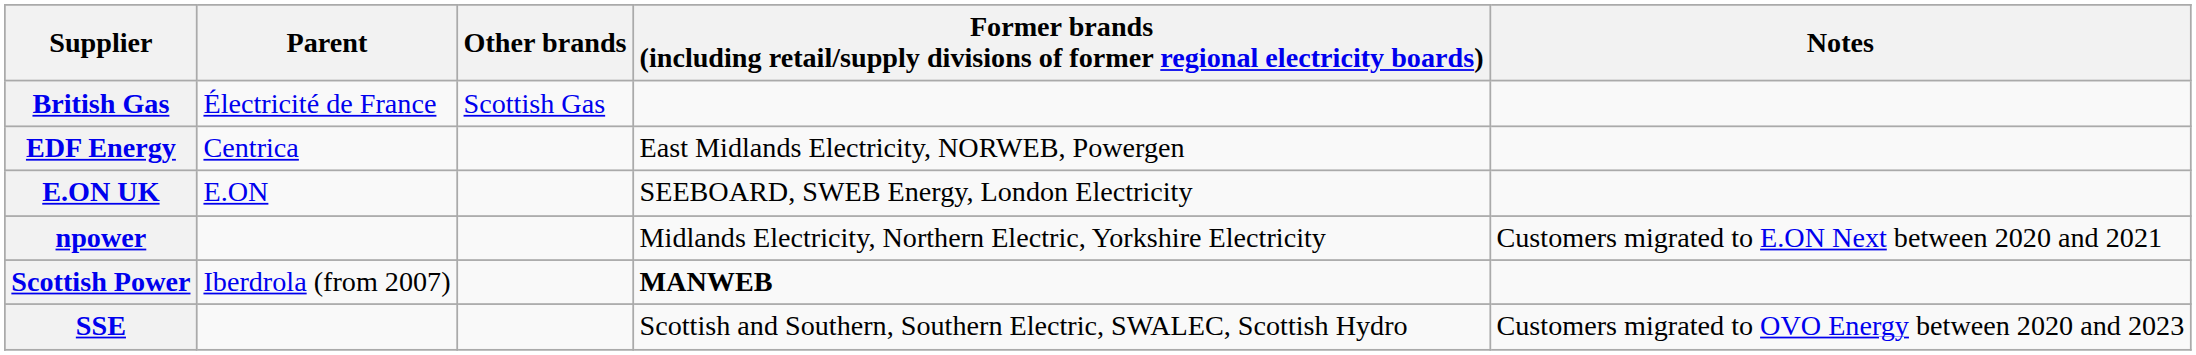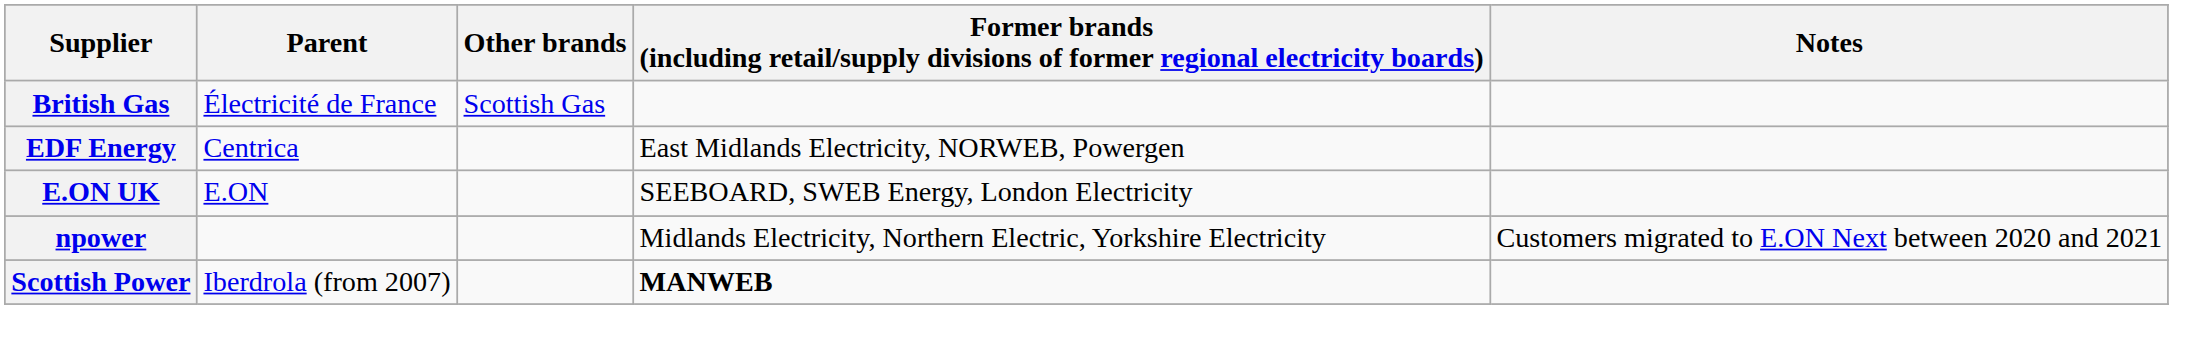- row: SSE | Scottish and Southern, Southern Electric, SWALEC, Scottish Hydro | Customers migrated to OVO Energy between 2020 and 2023
